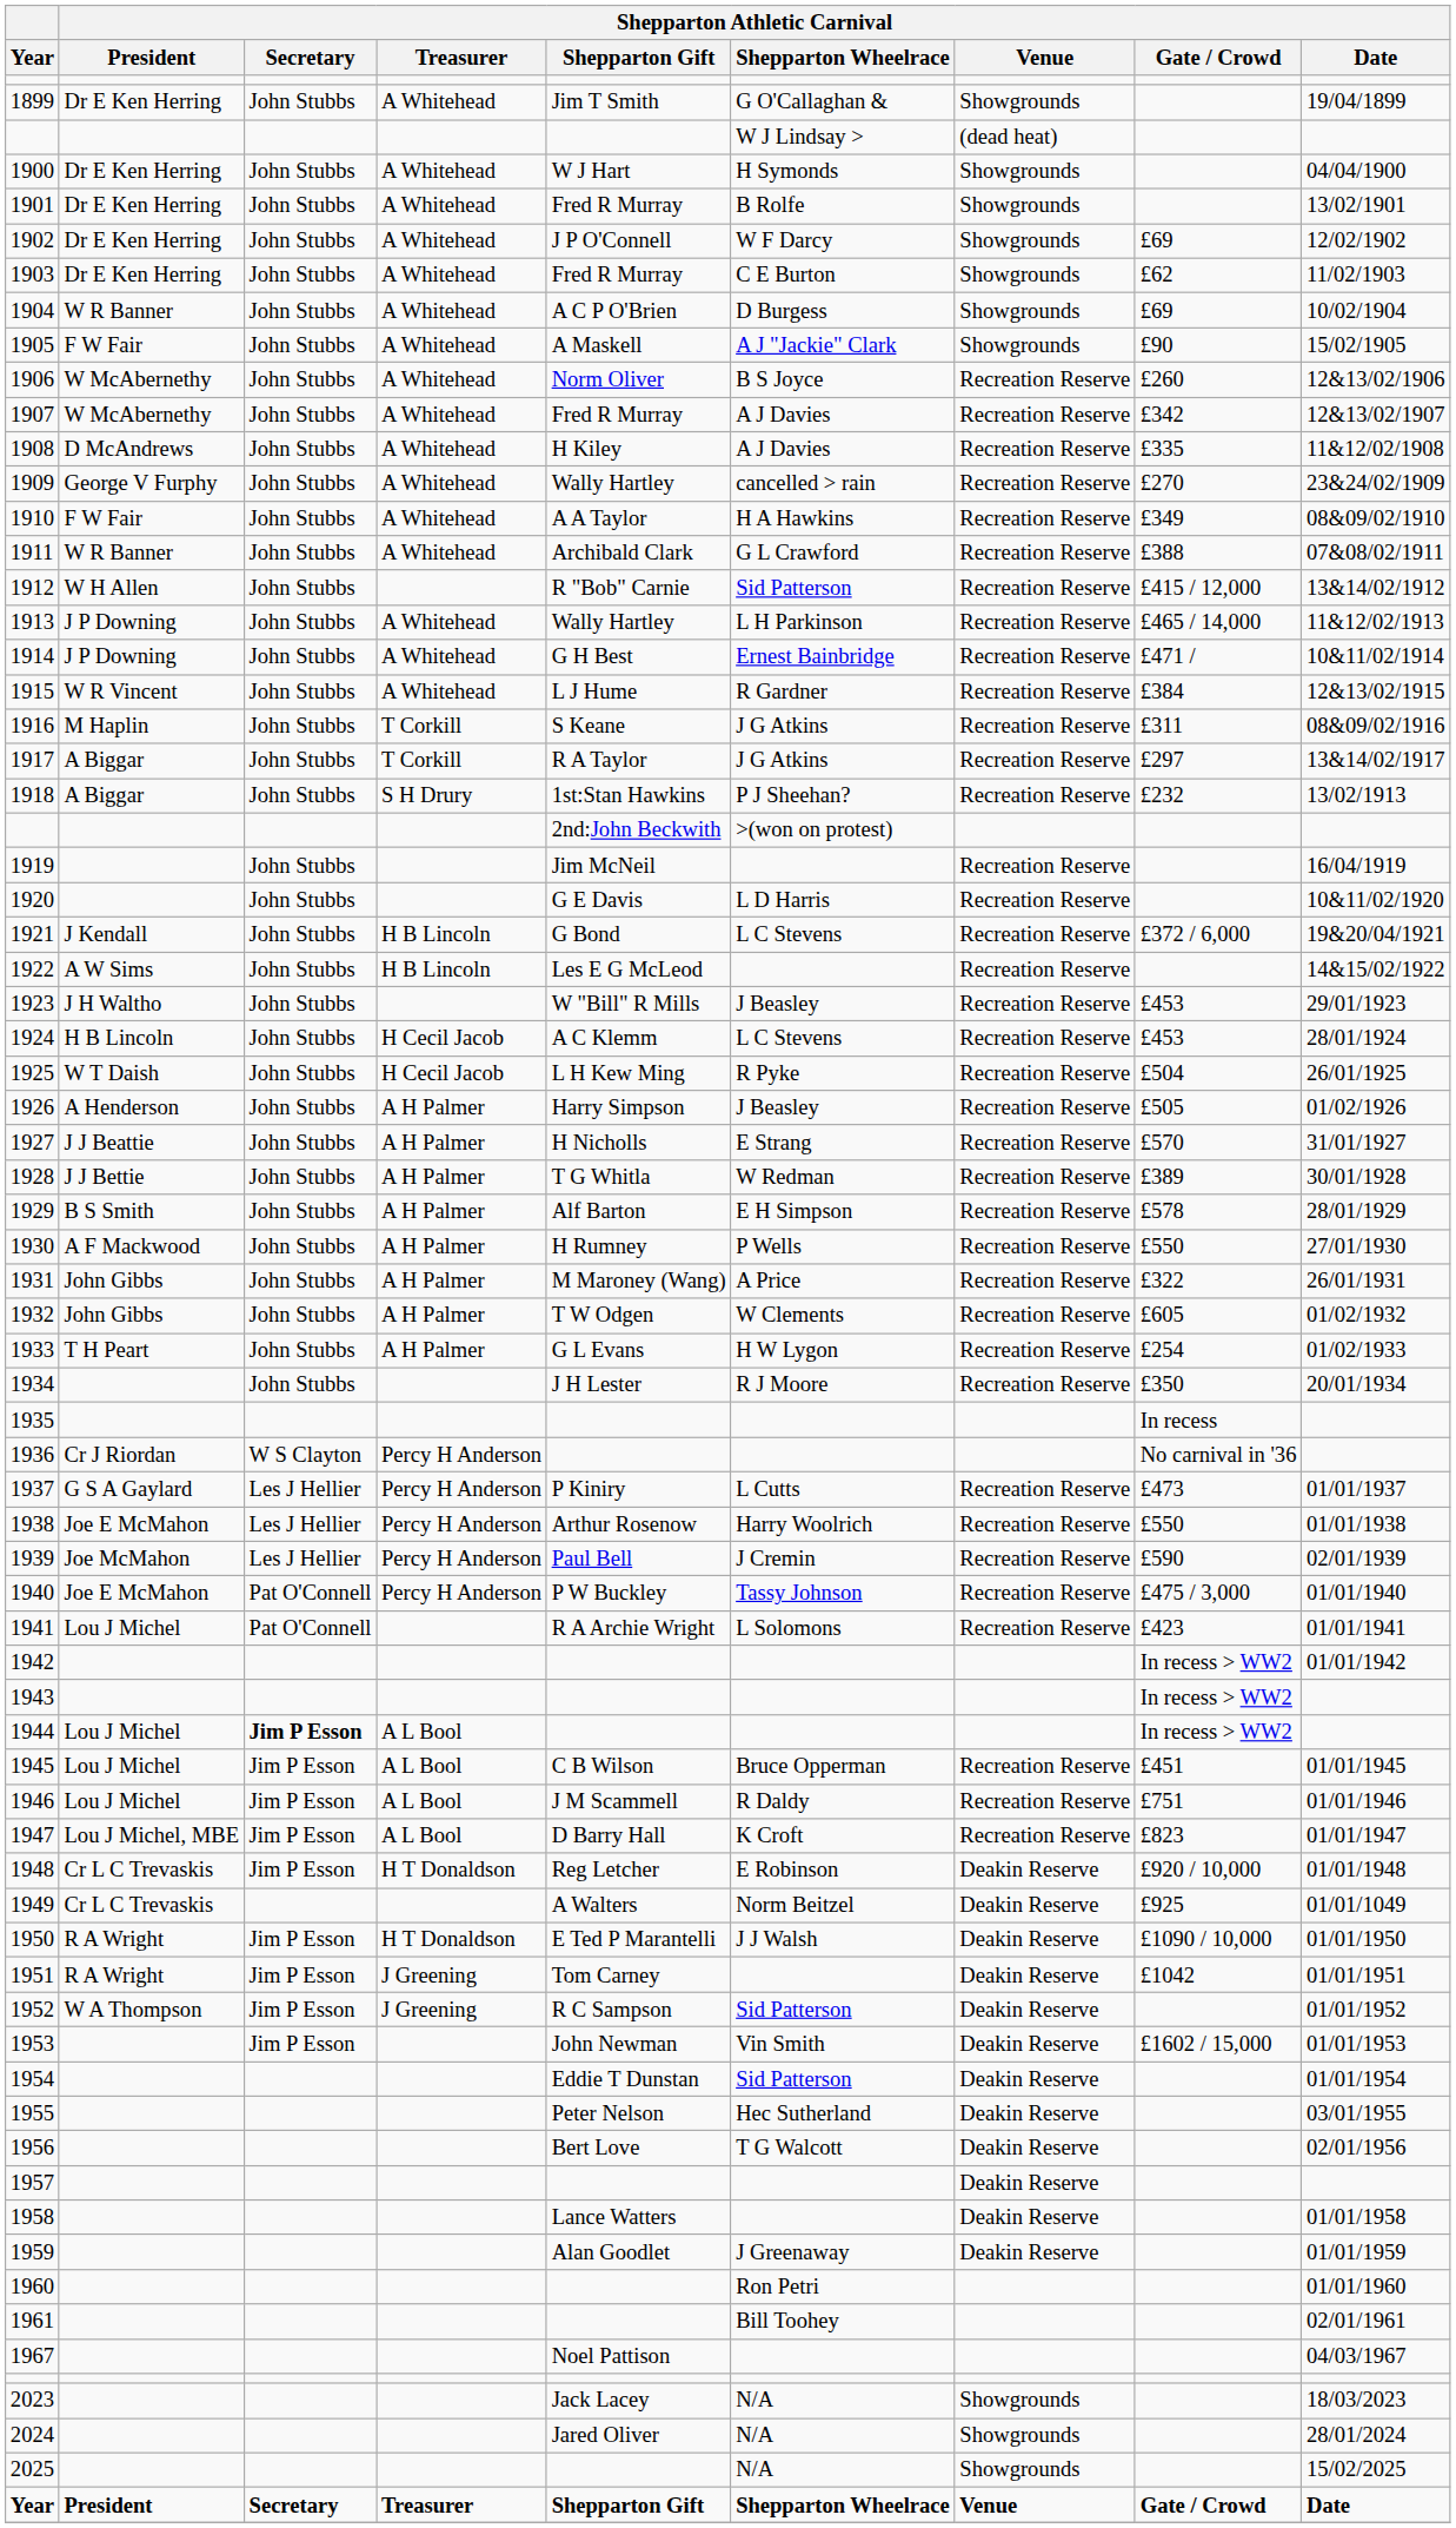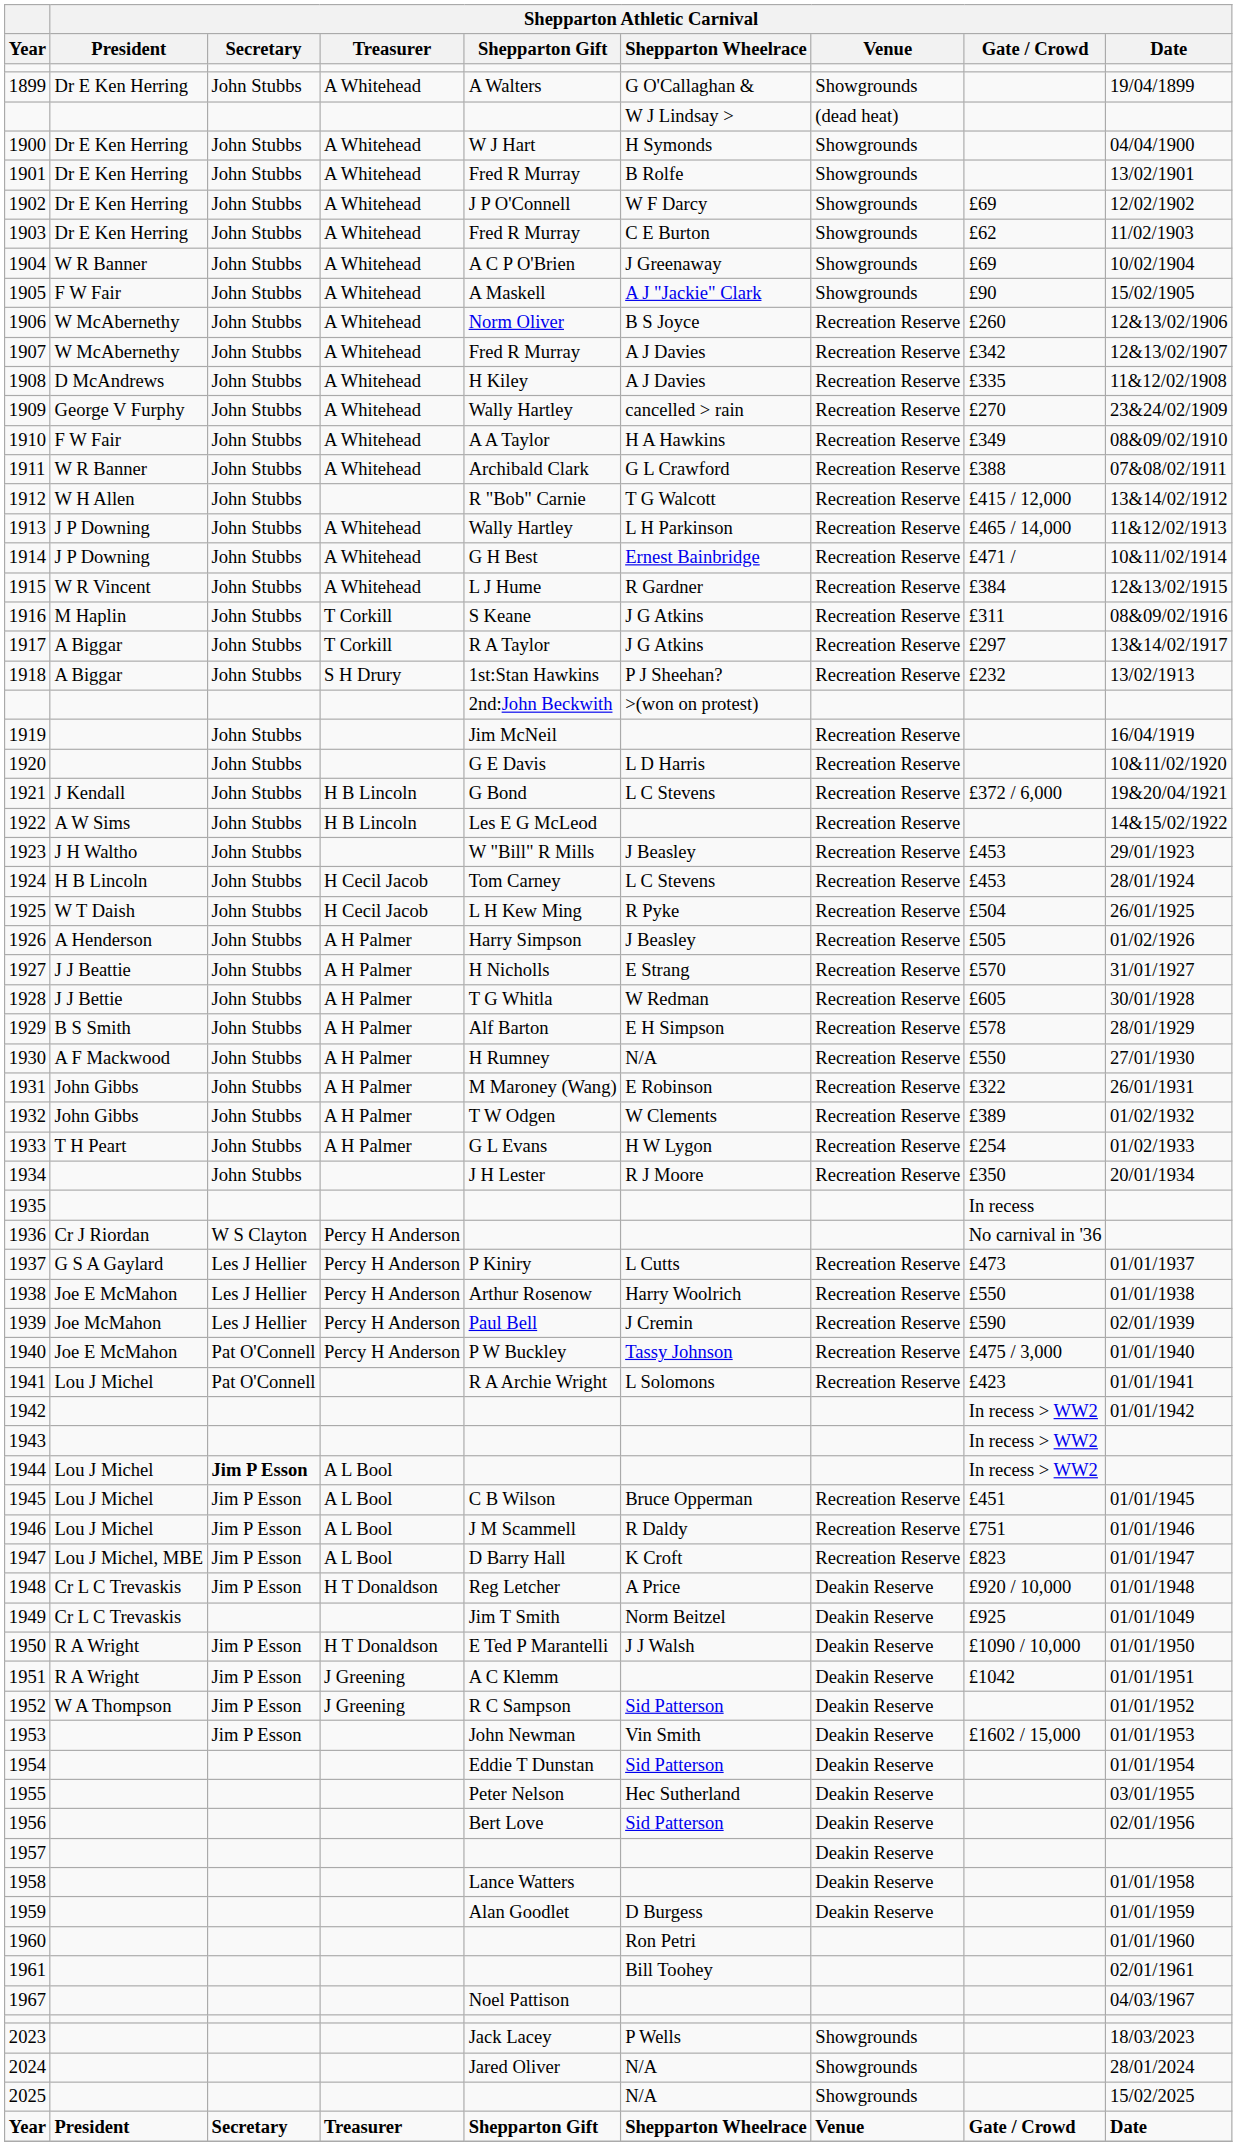1899 | Shepparton Athletic Carnival / Shepparton Gift: Jim T Smith -> A Walters
1904 | Shepparton Athletic Carnival / Shepparton Wheelrace: D Burgess -> J Greenaway
1912 | Shepparton Athletic Carnival / Shepparton Wheelrace: Sid Patterson -> T G Walcott
1924 | Shepparton Athletic Carnival / Shepparton Gift: A C Klemm -> Tom Carney
1928 | Shepparton Athletic Carnival / Gate / Crowd: £389 -> £605
1930 | Shepparton Athletic Carnival / Shepparton Wheelrace: P Wells -> N/A
1931 | Shepparton Athletic Carnival / Shepparton Wheelrace: A Price -> E Robinson
1932 | Shepparton Athletic Carnival / Gate / Crowd: £605 -> £389
1948 | Shepparton Athletic Carnival / Shepparton Wheelrace: E Robinson -> A Price
1949 | Shepparton Athletic Carnival / Shepparton Gift: A Walters -> Jim T Smith
1951 | Shepparton Athletic Carnival / Shepparton Gift: Tom Carney -> A C Klemm
1956 | Shepparton Athletic Carnival / Shepparton Wheelrace: T G Walcott -> Sid Patterson
1959 | Shepparton Athletic Carnival / Shepparton Wheelrace: J Greenaway -> D Burgess
2023 | Shepparton Athletic Carnival / Shepparton Wheelrace: N/A -> P Wells
